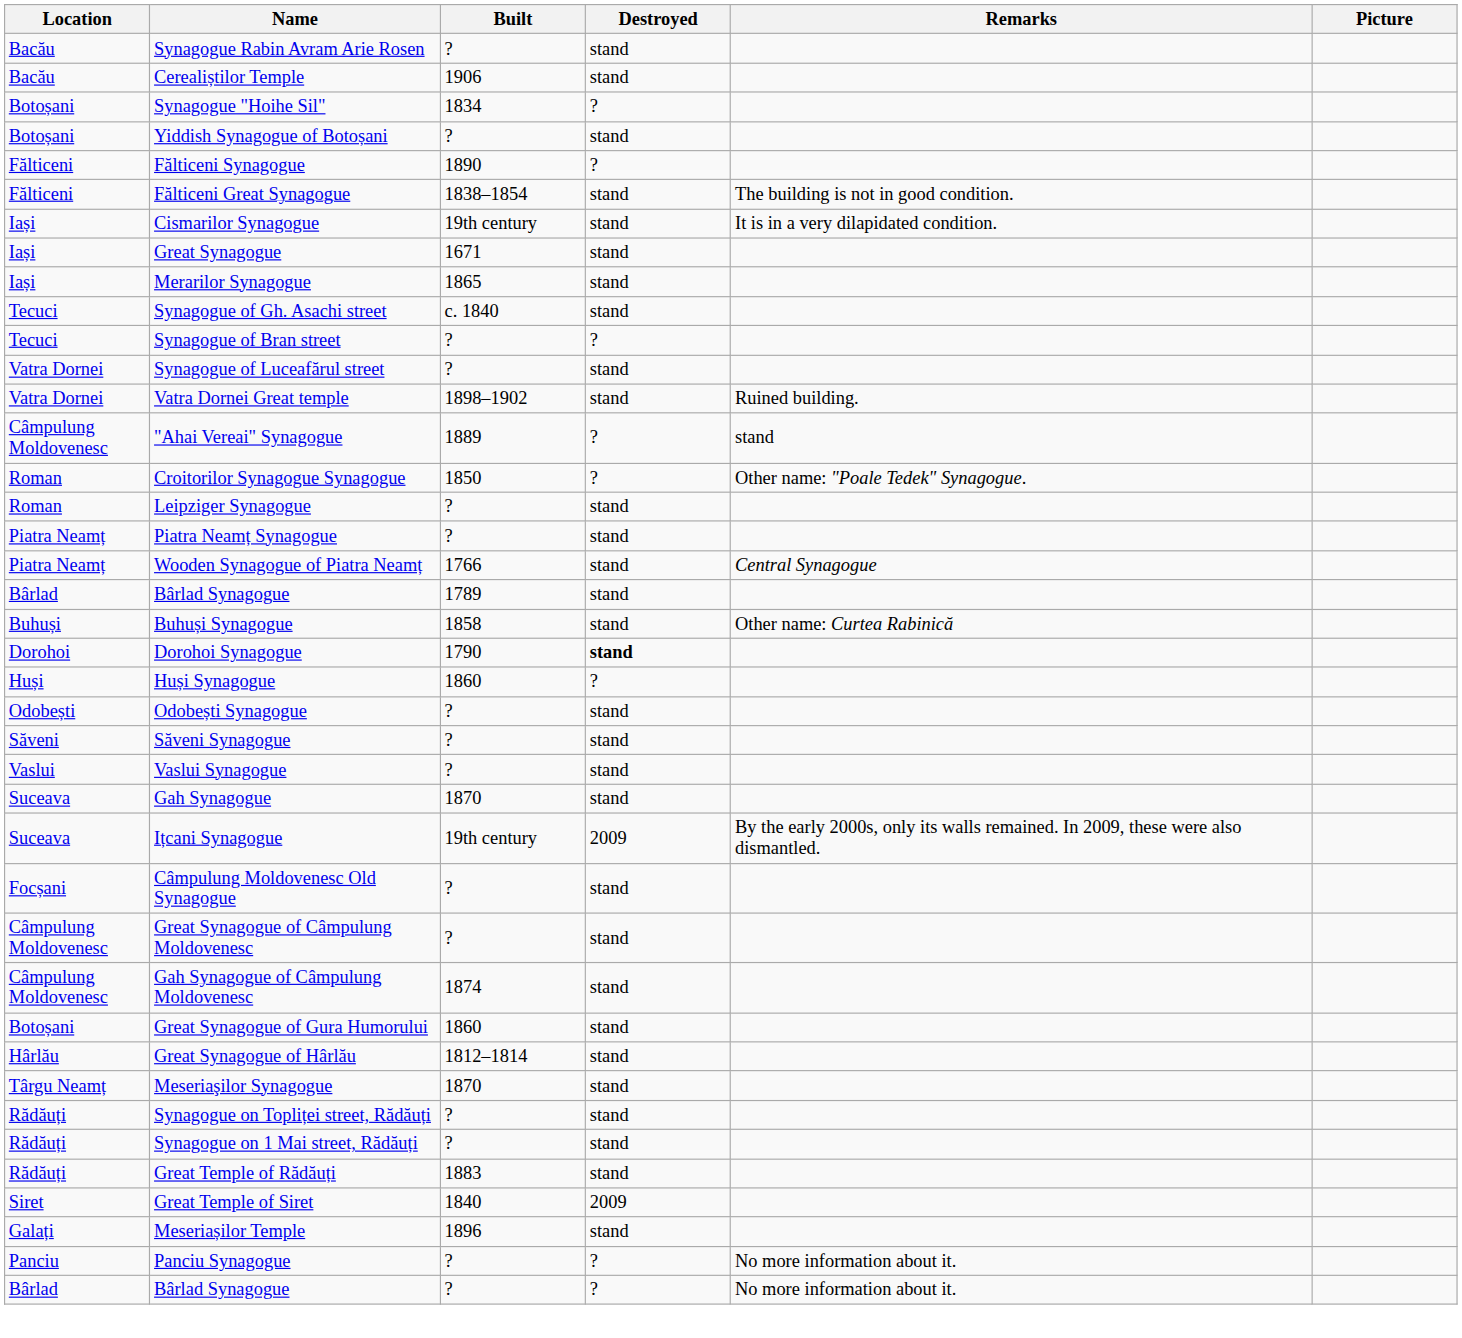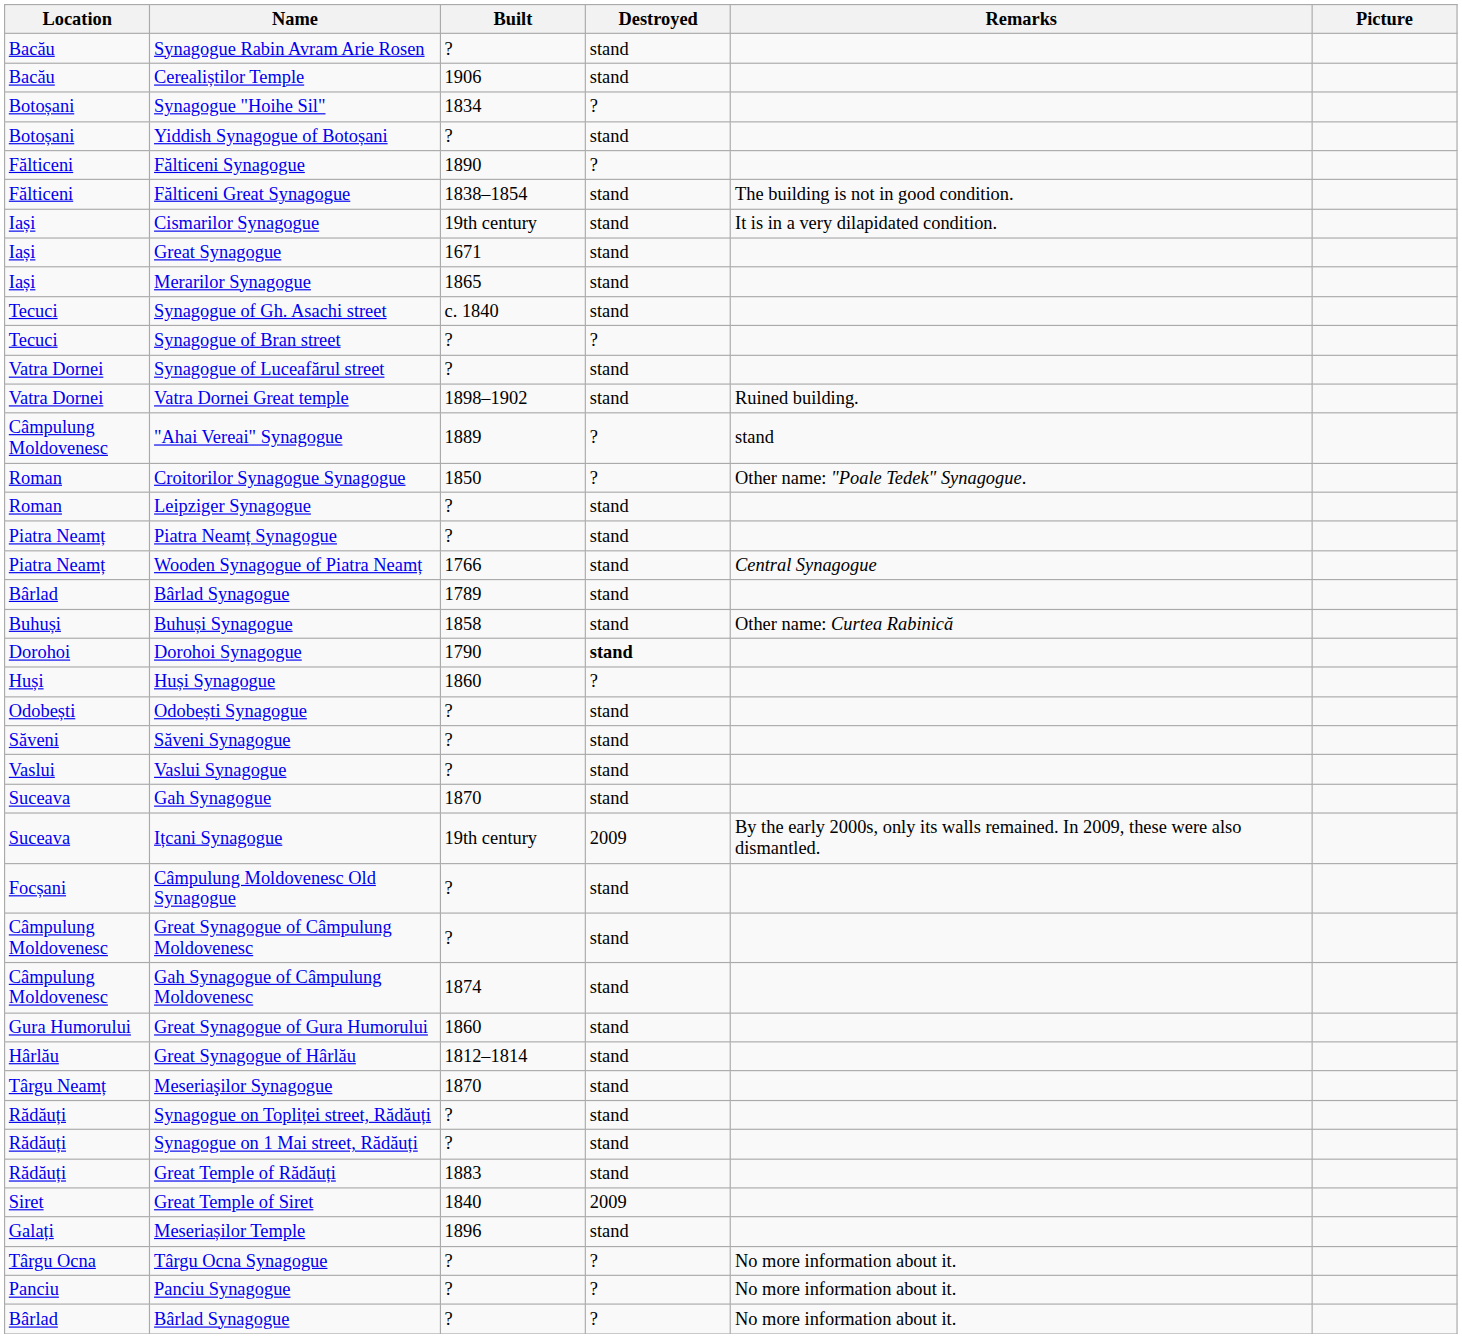Great Synagogue of Gura Humorului | Location: Botoșani -> Gura Humorului
+ row: Târgu Ocna | Târgu Ocna Synagogue | ? | ? | No more information about it.
